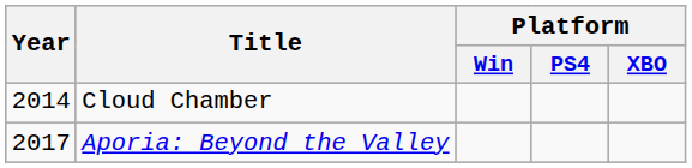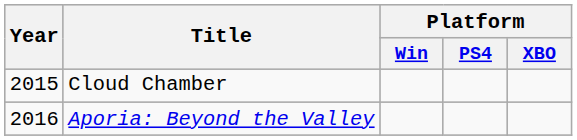Cloud Chamber | Year: 2014 -> 2015
Aporia: Beyond the Valley | Year: 2017 -> 2016
